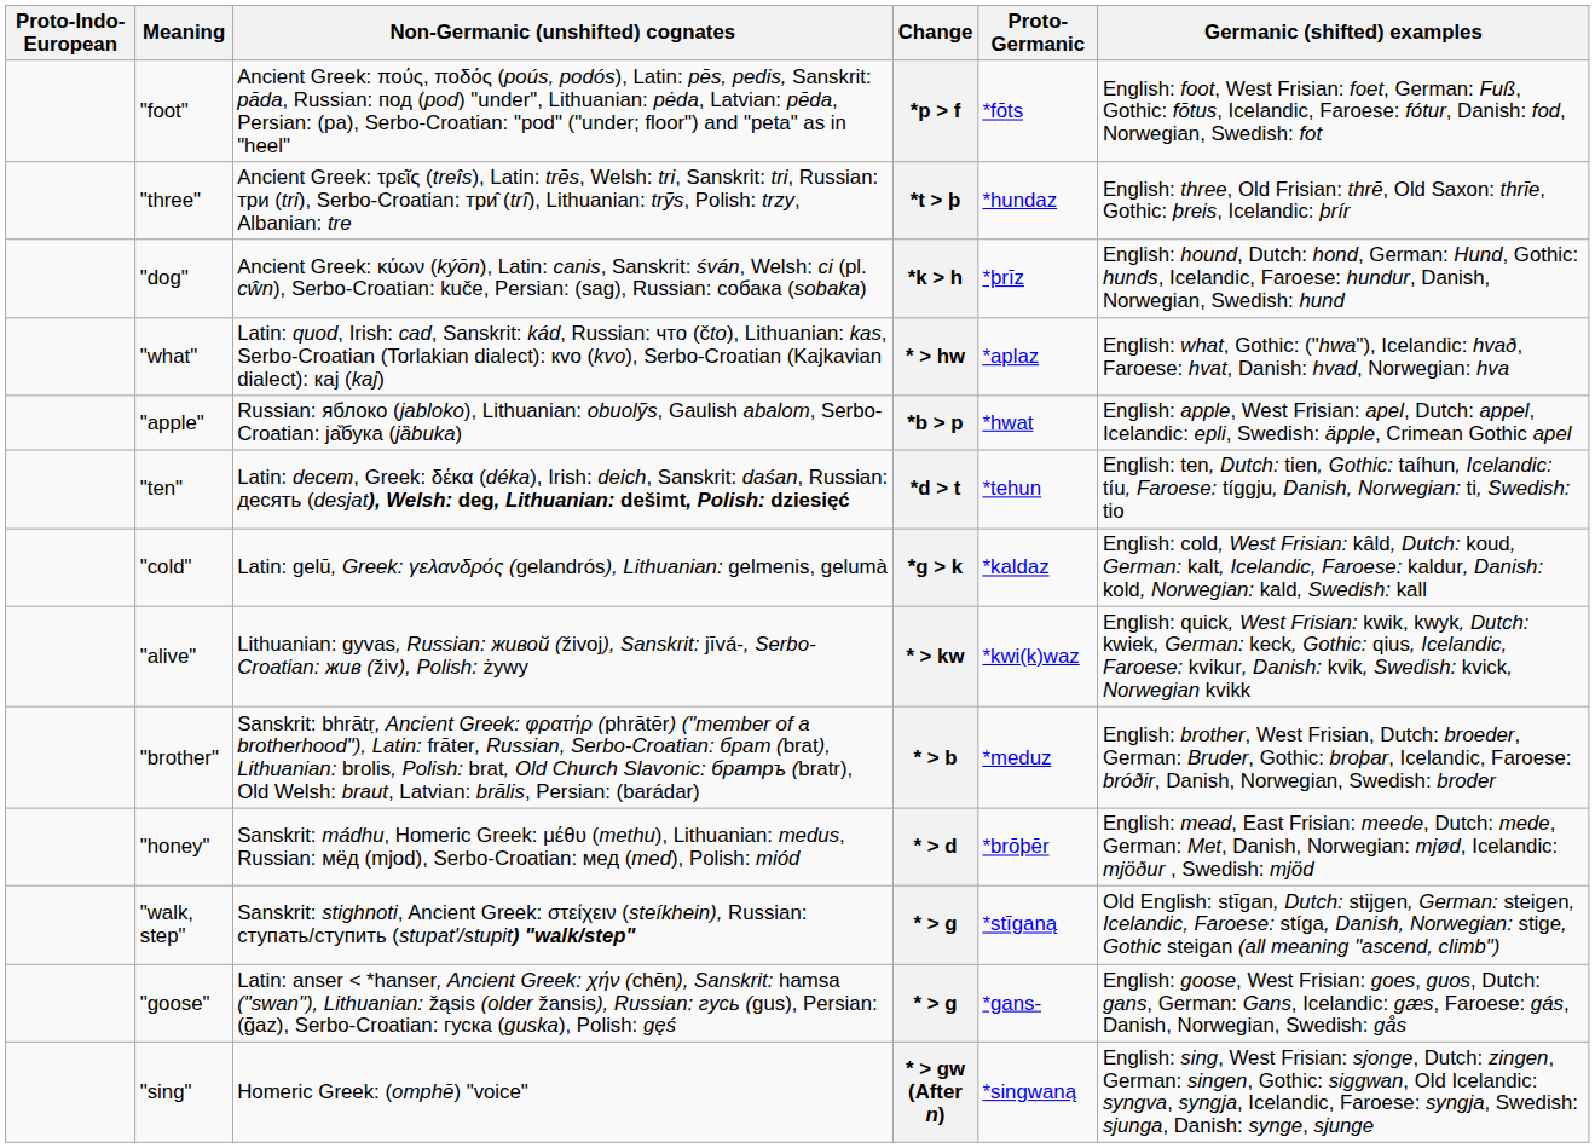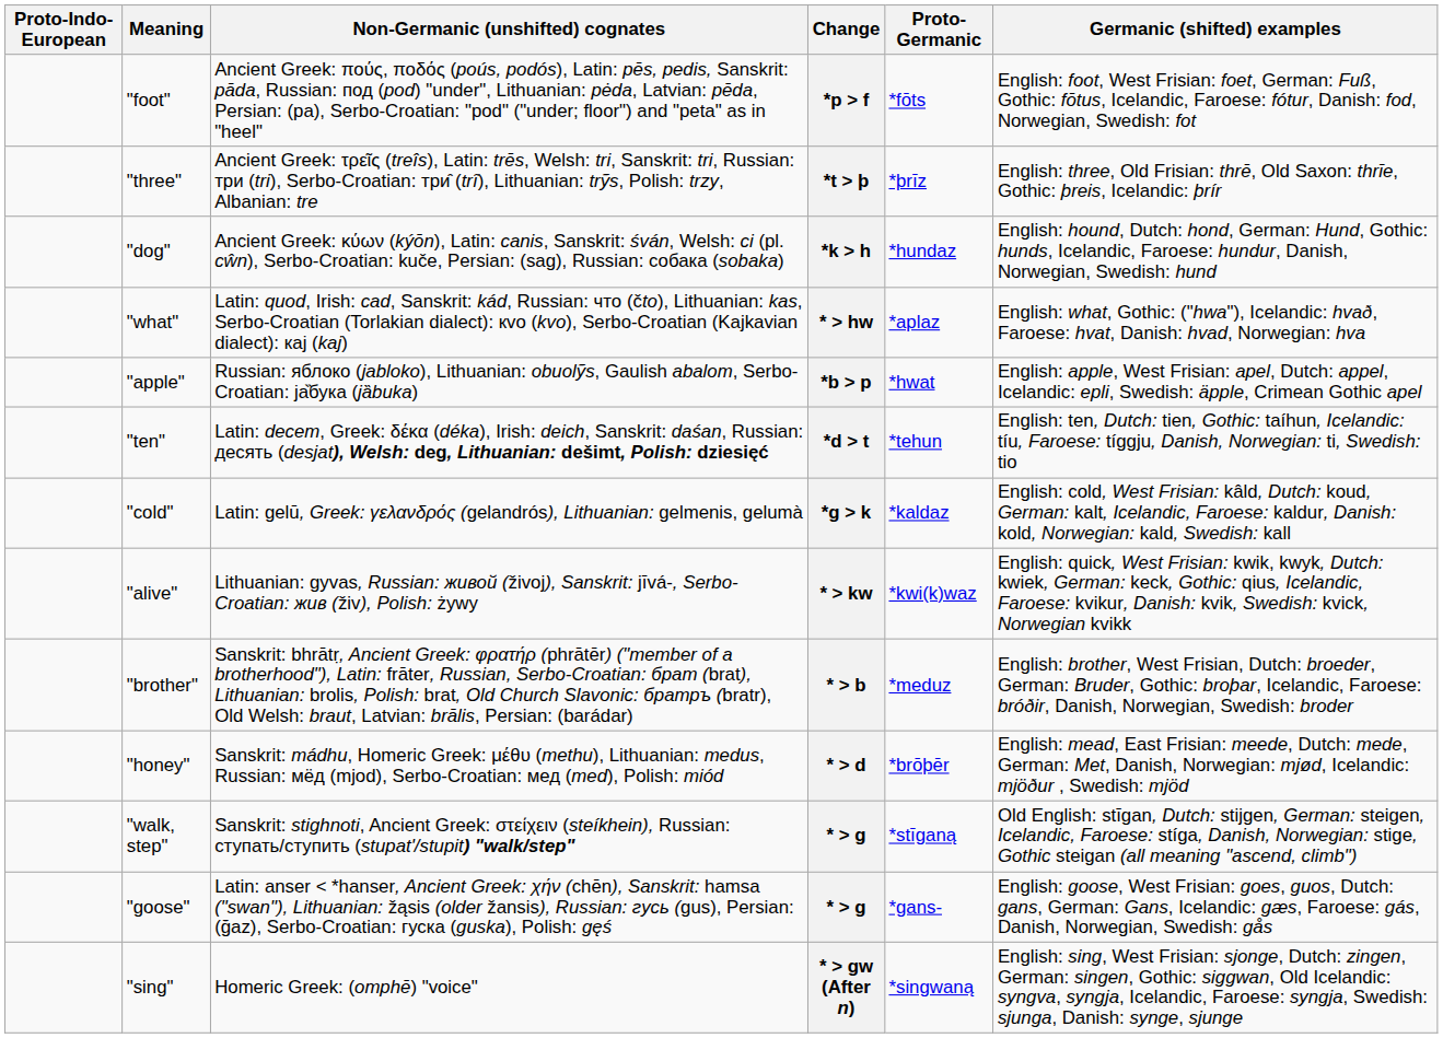*t > þ | Proto-Germanic: *hundaz -> *þrīz
*k > h | Proto-Germanic: *þrīz -> *hundaz
